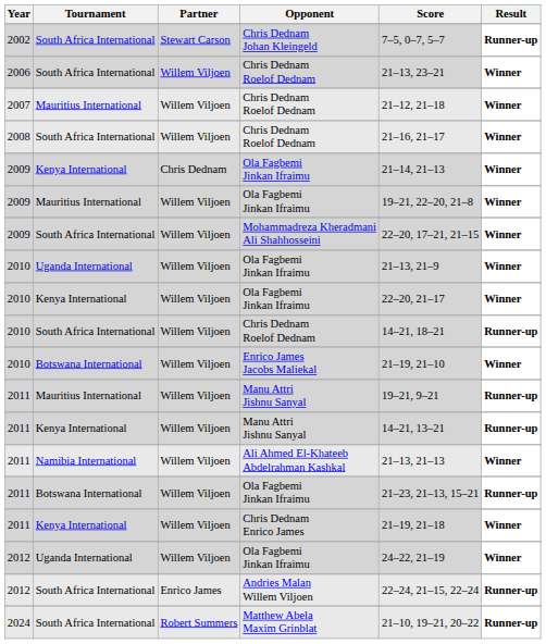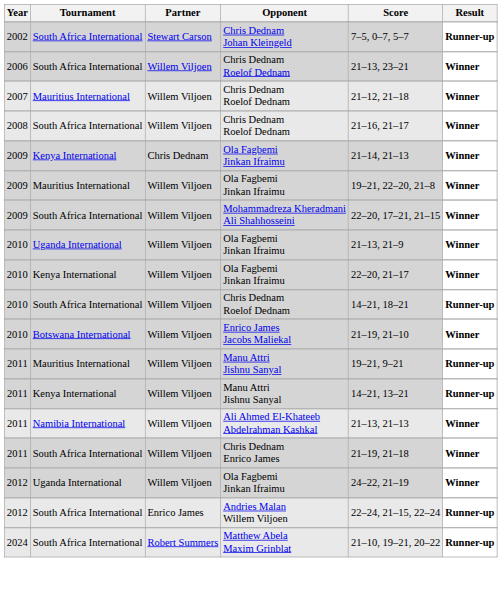- row: 2011 | Botswana International | Willem Viljoen | Ola Fagbemi Jinkan Ifraimu | 21–23, 21–13, 15–21 | Runner-up
Chris Dednam Enrico James | Tournament: Kenya International -> South Africa International
